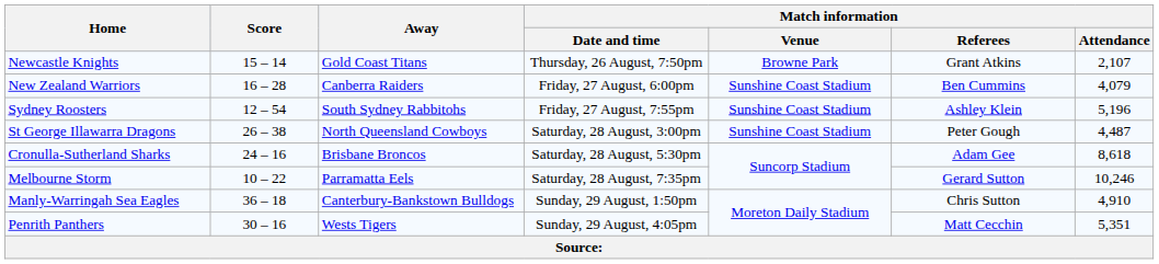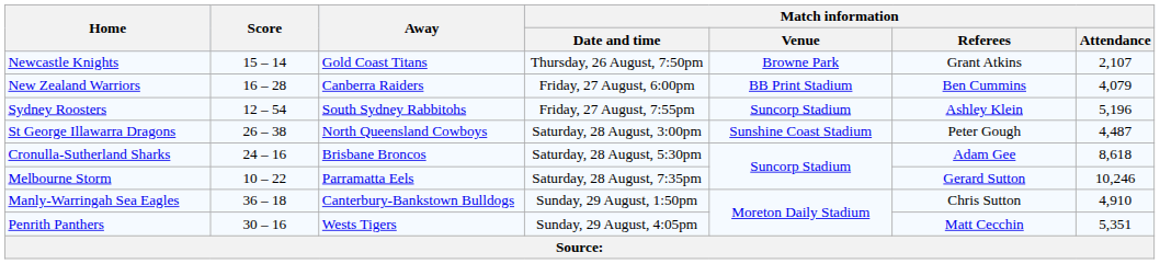New Zealand Warriors | Match information / Venue: Sunshine Coast Stadium -> BB Print Stadium
Sydney Roosters | Match information / Venue: Sunshine Coast Stadium -> Suncorp Stadium
